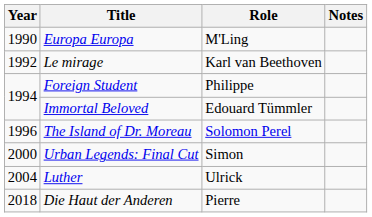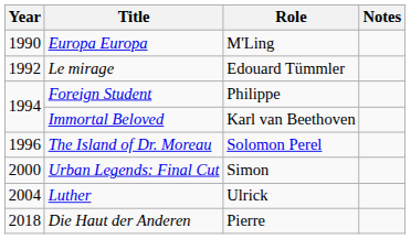Le mirage | Role: Karl van Beethoven -> Edouard Tümmler
Immortal Beloved | Role: Edouard Tümmler -> Karl van Beethoven
